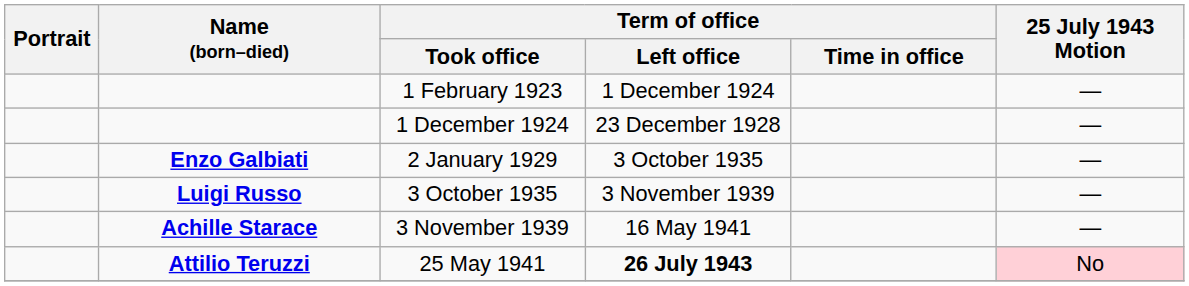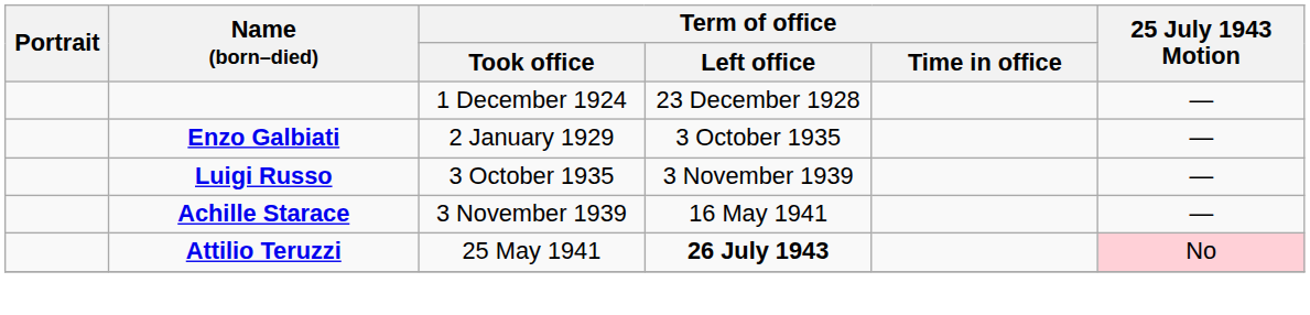- row: 1 February 1923 | 1 December 1924 | —
